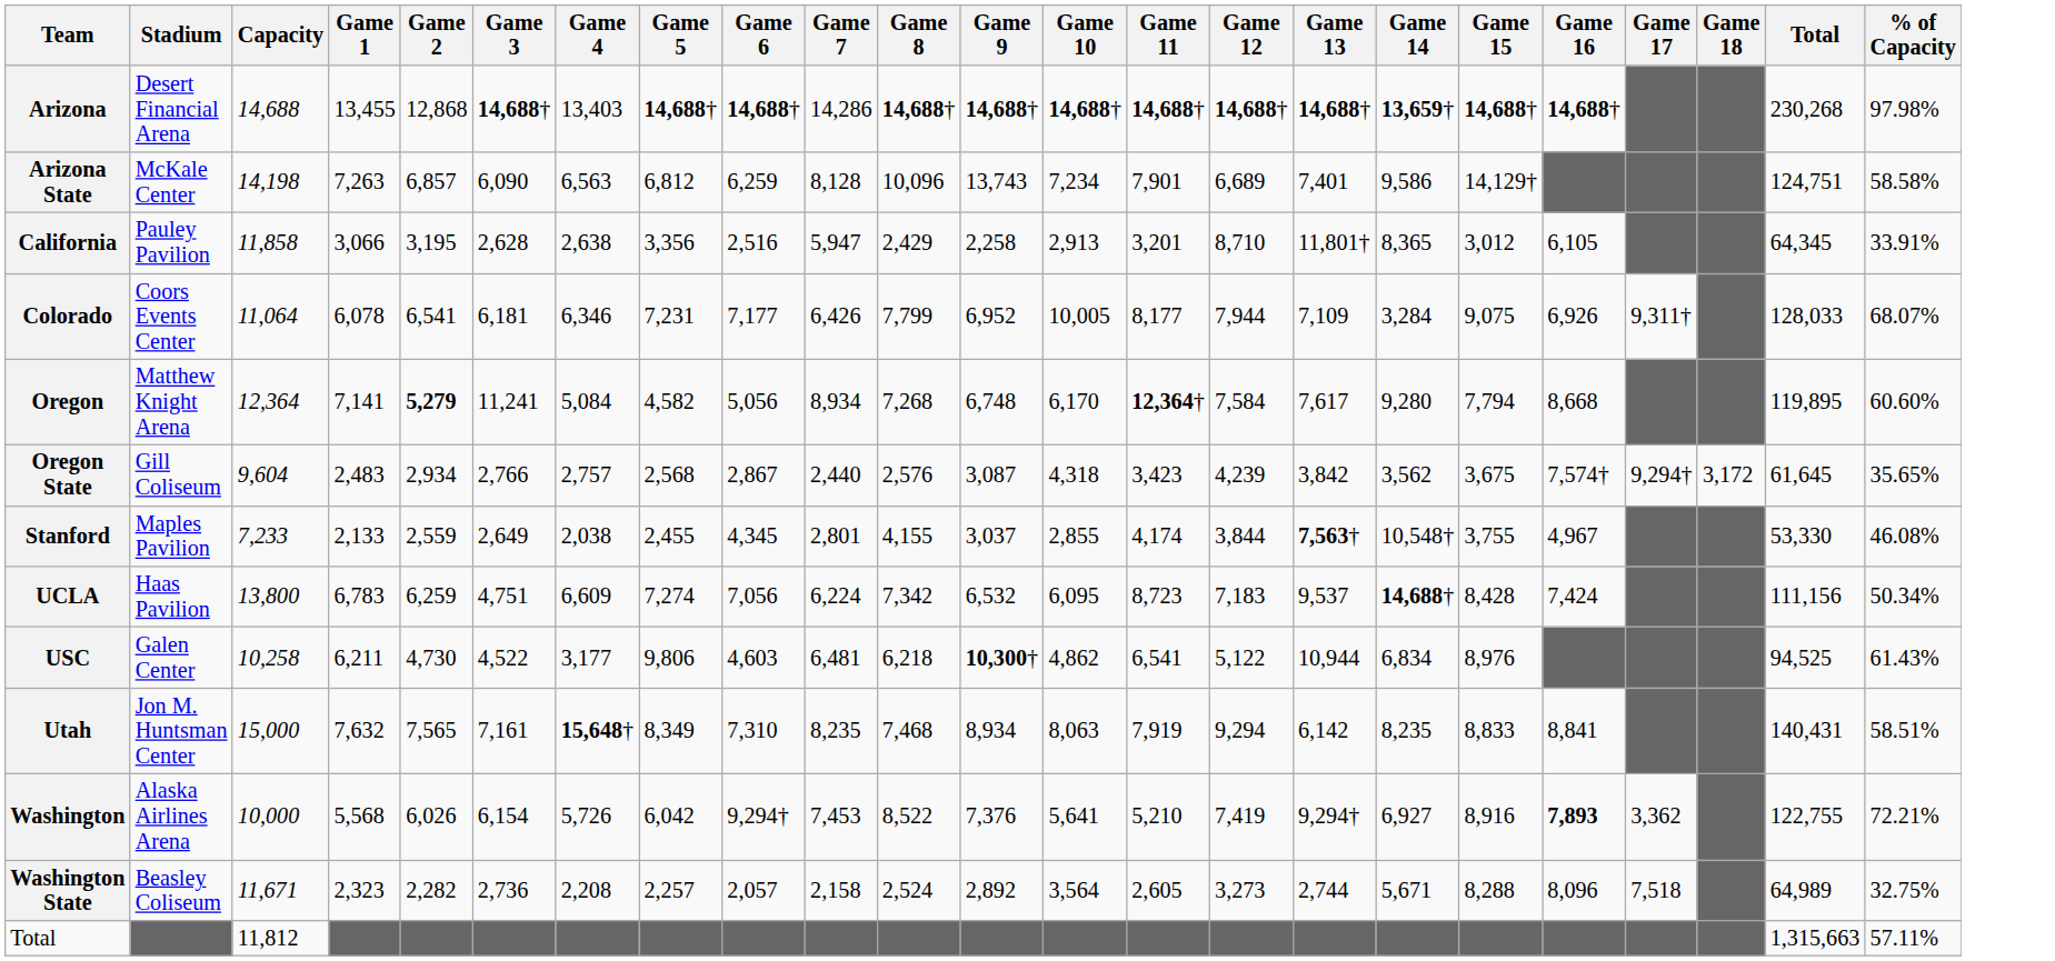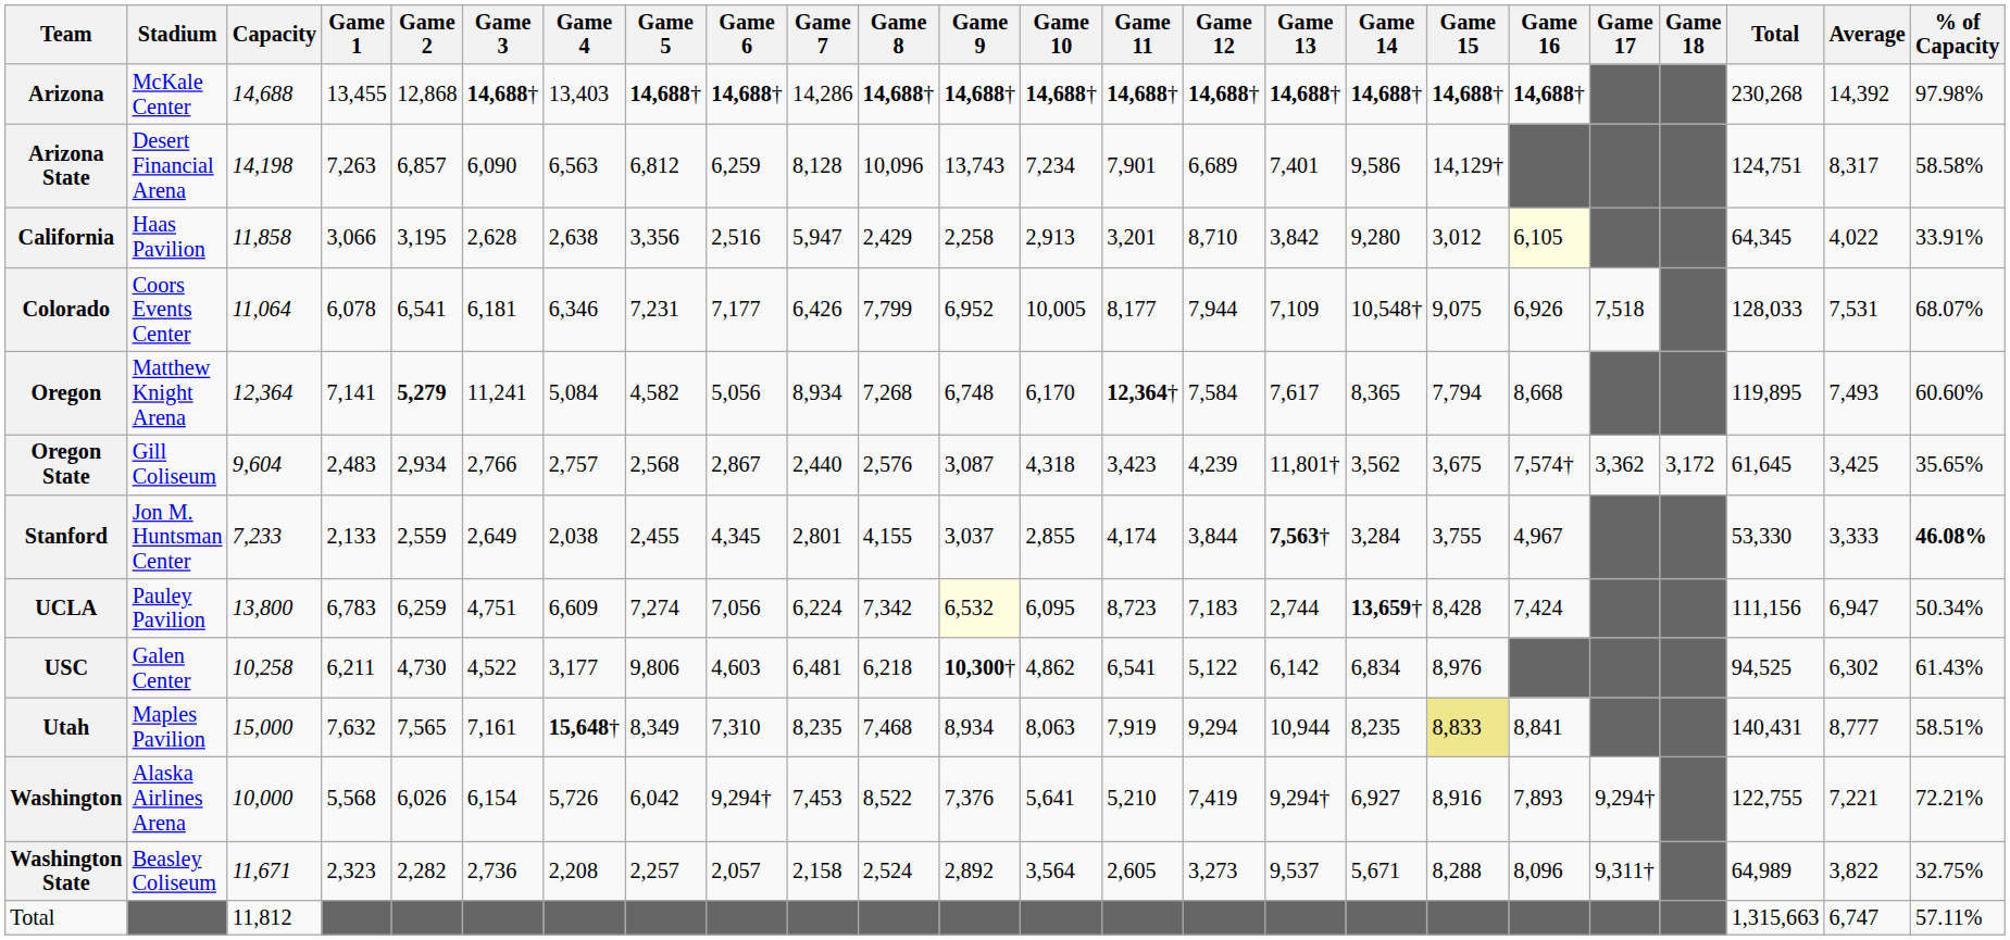+ column: Average | 14,392 | 8,317 | 4,022 | 7,531 | 7,493 | 3,425 | 3,333 | 6,947 | 6,302 | 8,777 | 7,221 | 3,822 | 6,747
Arizona | Stadium: Desert Financial Arena -> McKale Center
Arizona | Game 14: 13,659† -> 14,688†
Arizona State | Stadium: McKale Center -> Desert Financial Arena
California | Stadium: Pauley Pavilion -> Haas Pavilion
California | Game 13: 11,801† -> 3,842
California | Game 14: 8,365 -> 9,280
California | Game 16: no background -> lightyellow background
Colorado | Game 14: 3,284 -> 10,548†
Colorado | Game 17: 9,311† -> 7,518
Oregon | Game 14: 9,280 -> 8,365
Oregon State | Game 13: 3,842 -> 11,801†
Oregon State | Game 17: 9,294† -> 3,362
Stanford | Stadium: Maples Pavilion -> Jon M. Huntsman Center
Stanford | Game 14: 10,548† -> 3,284
Stanford | % of Capacity: normal -> bold
UCLA | Stadium: Haas Pavilion -> Pauley Pavilion
UCLA | Game 9: no background -> lightyellow background
UCLA | Game 13: 9,537 -> 2,744
UCLA | Game 14: 14,688† -> 13,659†
USC | Game 13: 10,944 -> 6,142
Utah | Stadium: Jon M. Huntsman Center -> Maples Pavilion
Utah | Game 13: 6,142 -> 10,944
Utah | Game 15: no background -> khaki background
Washington | Game 16: bold -> normal
Washington | Game 17: 3,362 -> 9,294†
Washington State | Game 13: 2,744 -> 9,537
Washington State | Game 17: 7,518 -> 9,311†
